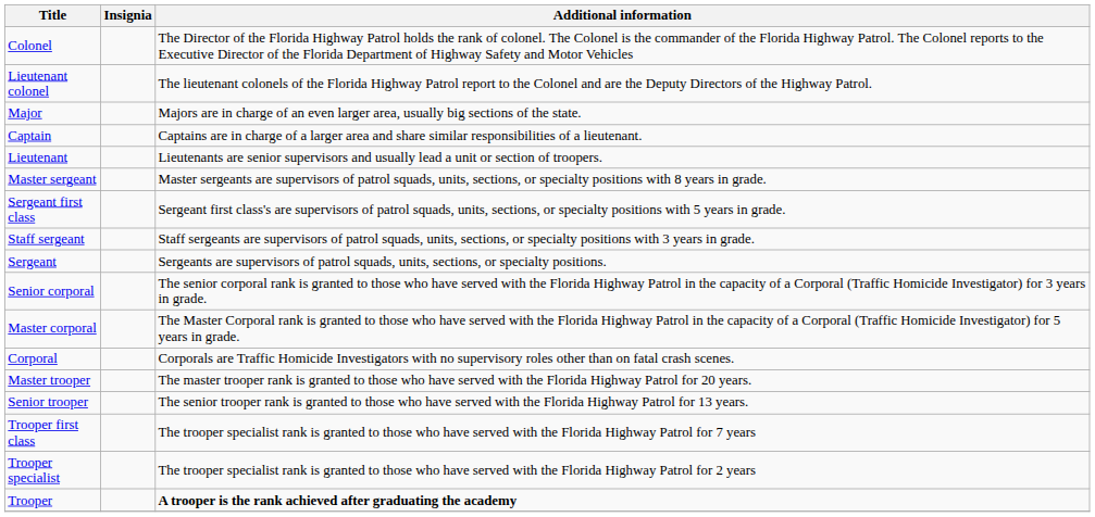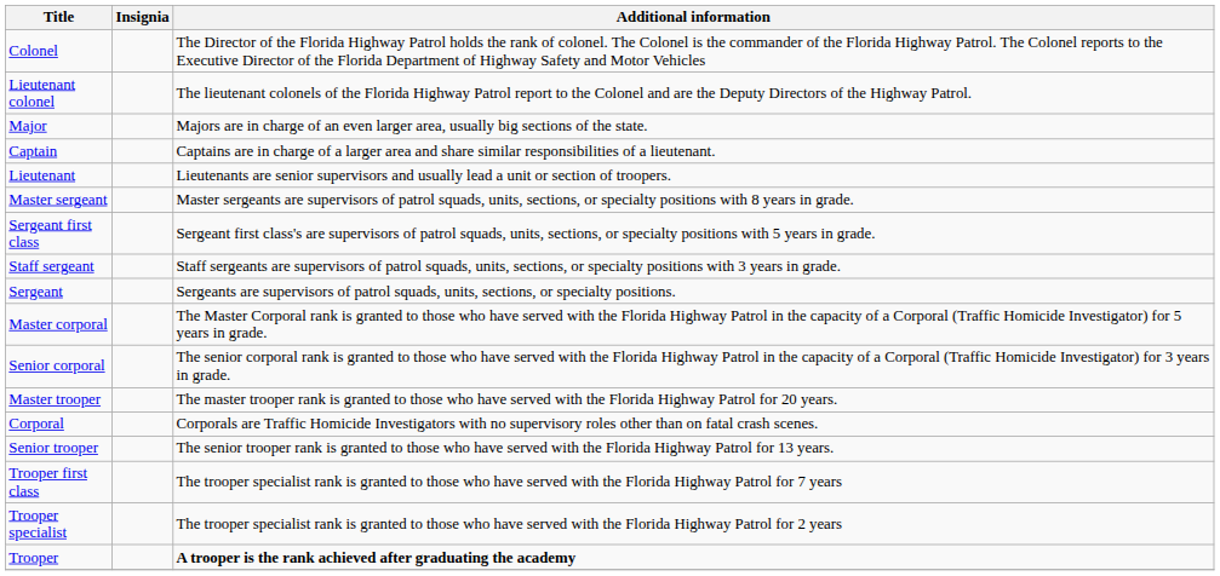rows swapped: Master corporal <-> Senior corporal
rows swapped: Corporal <-> Master trooper
